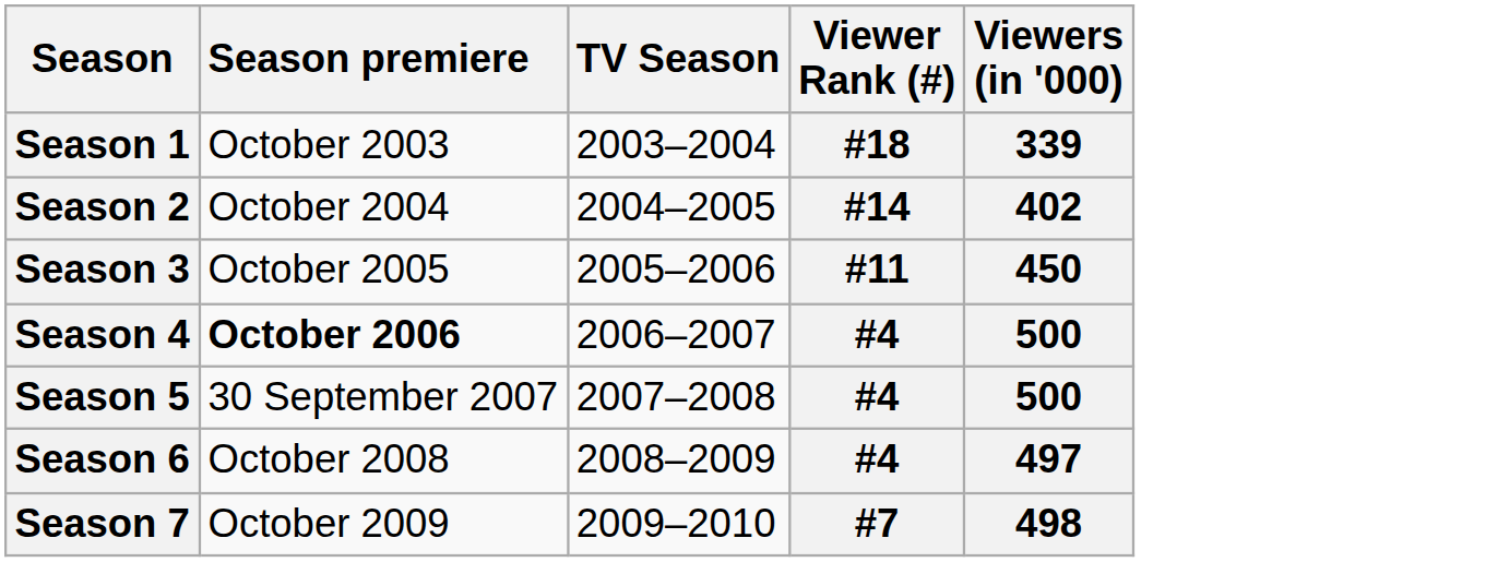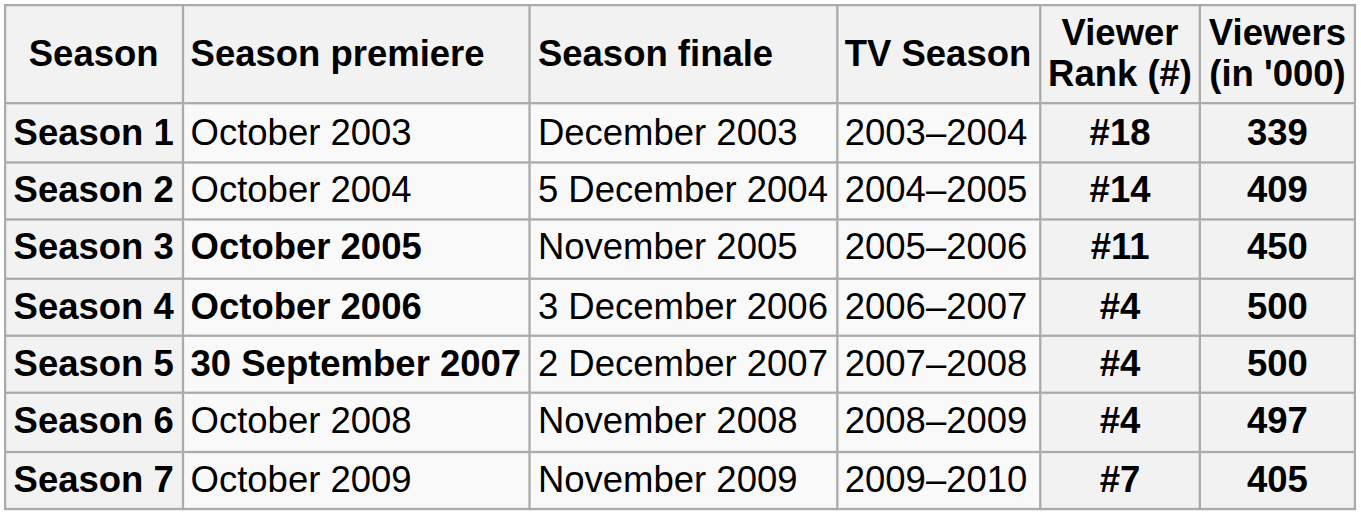+ column: Season finale | December 2003 | 5 December 2004 | November 2005 | 3 December 2006 | 2 December 2007 | November 2008 | November 2009
Season 2 | Viewers (in '000): 402 -> 409
Season 3 | Season premiere: normal -> bold
Season 5 | Season premiere: normal -> bold
Season 7 | Viewers (in '000): 498 -> 405
